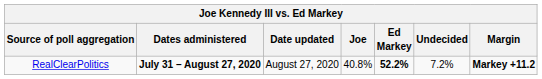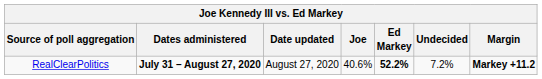RealClearPolitics | Joe: 40.8% -> 40.6%
